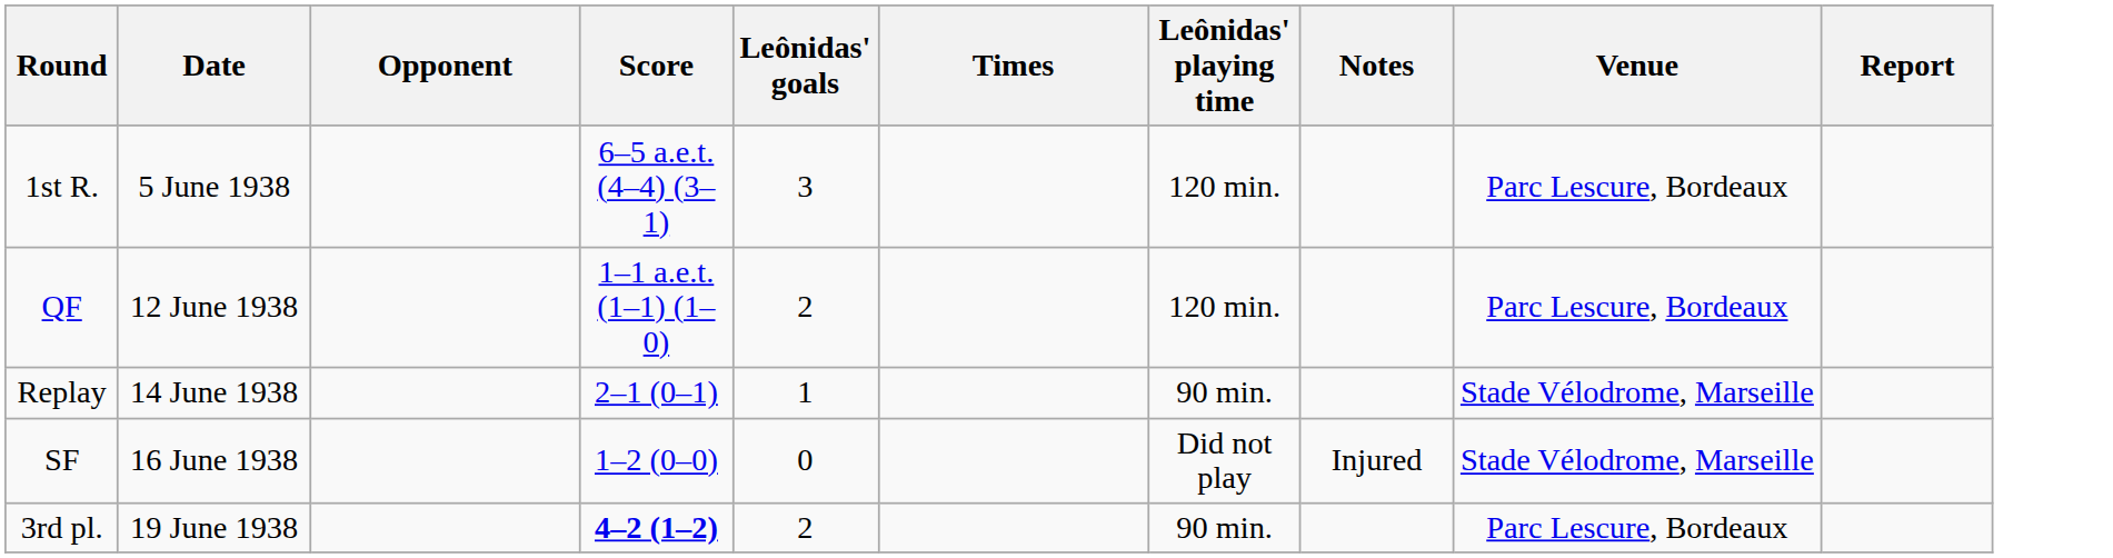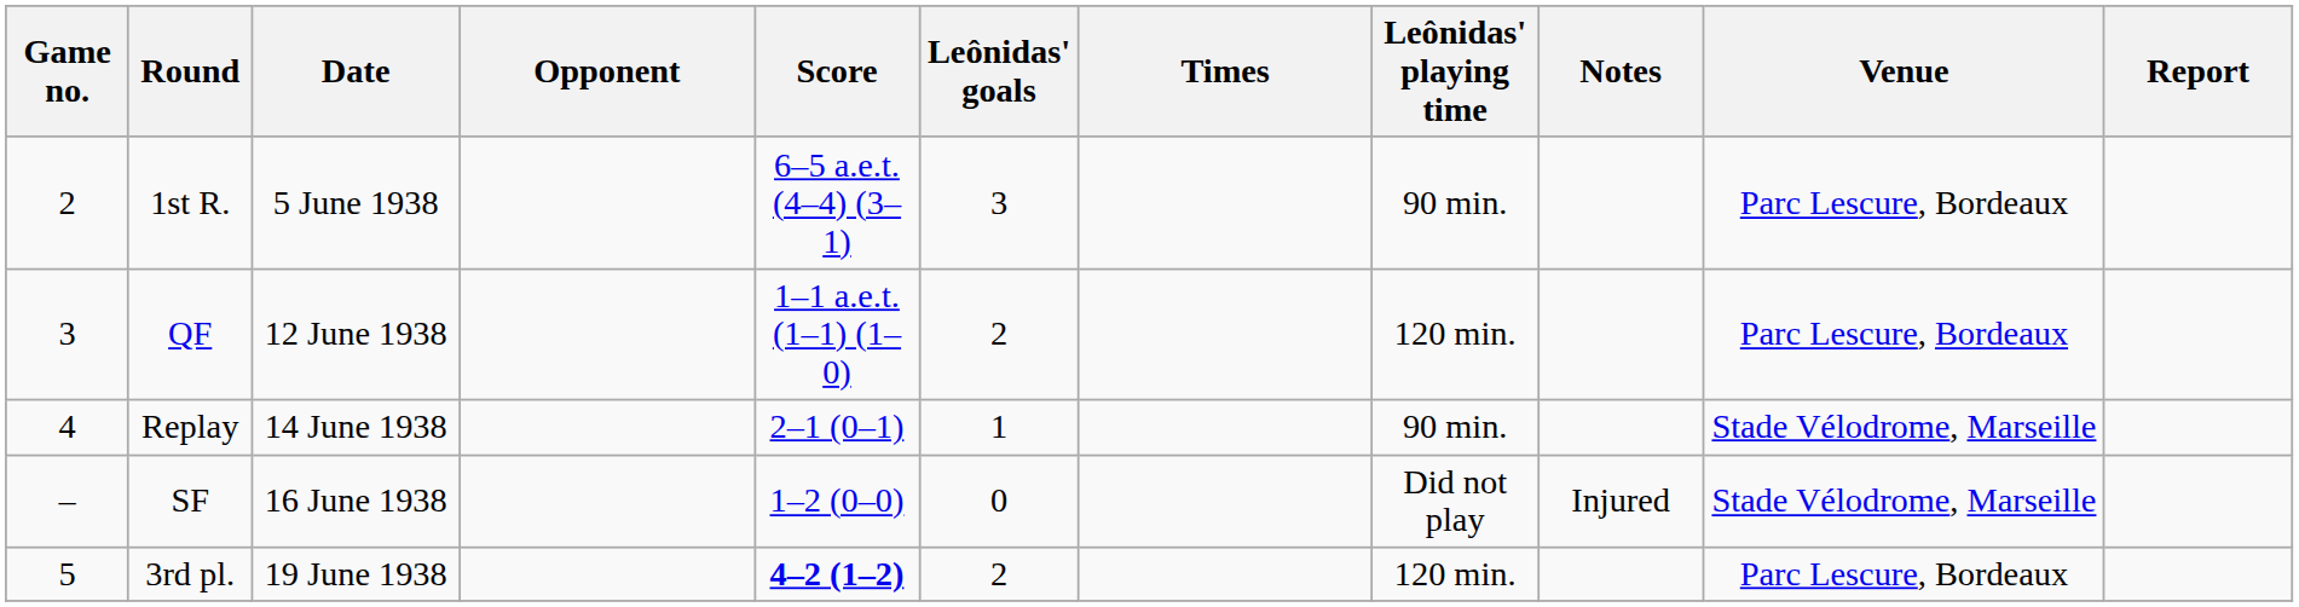+ column: Game no. | 2 | 3 | 4 | – | 5
1st R. | Leônidas' playing time: 120 min. -> 90 min.
3rd pl. | Leônidas' playing time: 90 min. -> 120 min.
